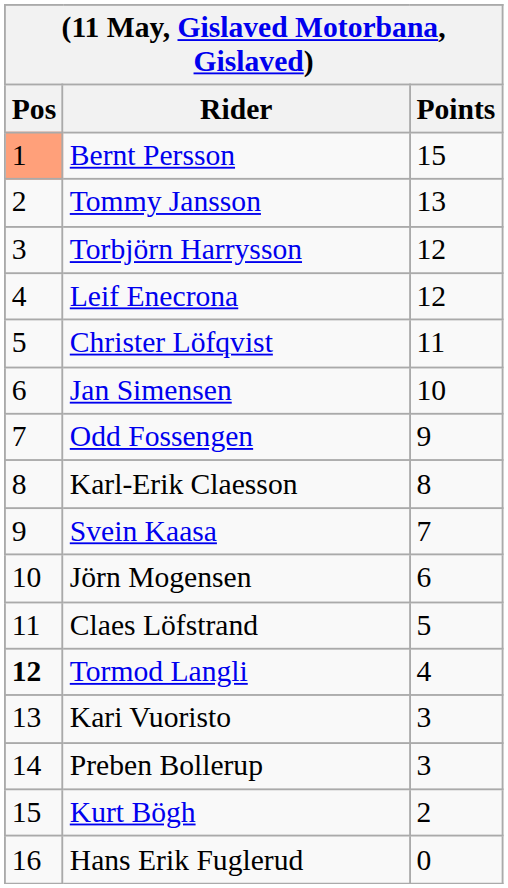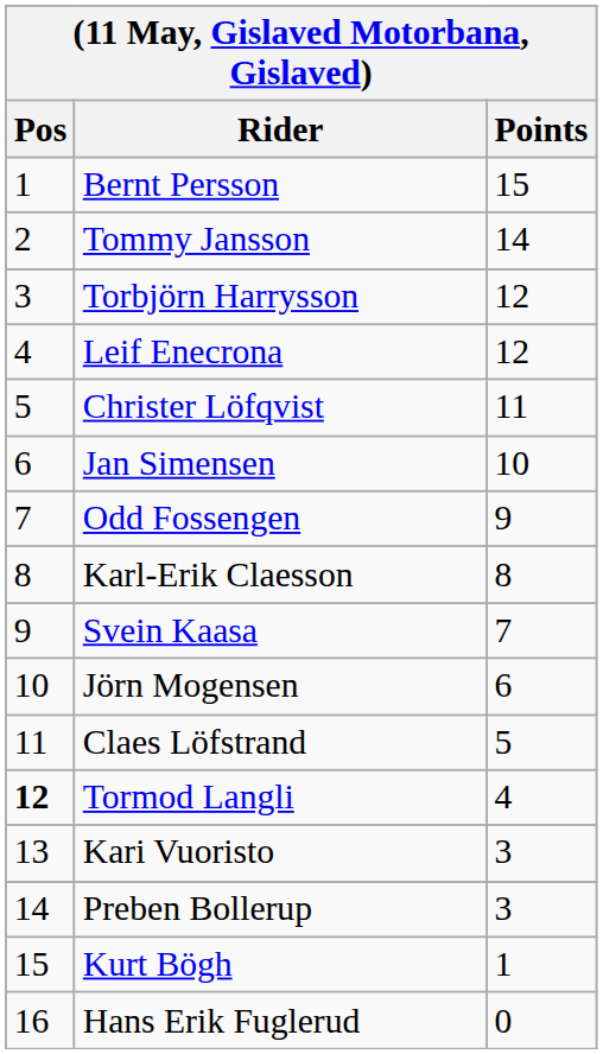Bernt Persson | Pos: lightsalmon background -> no background
Tommy Jansson | Points: 13 -> 14
Kurt Bögh | Points: 2 -> 1
